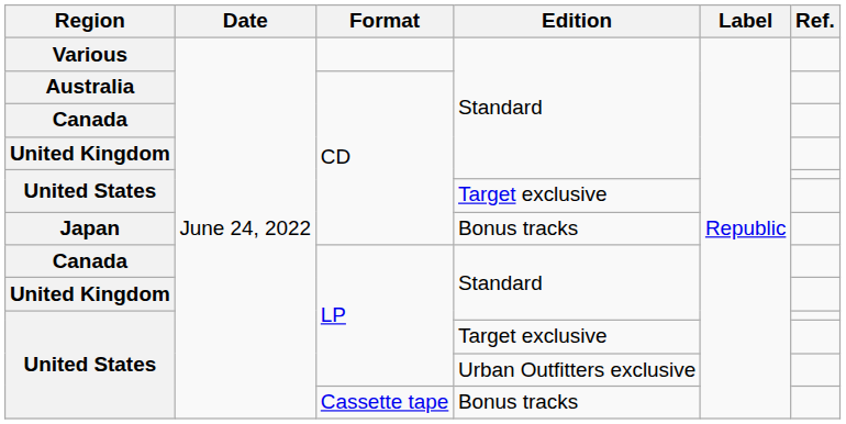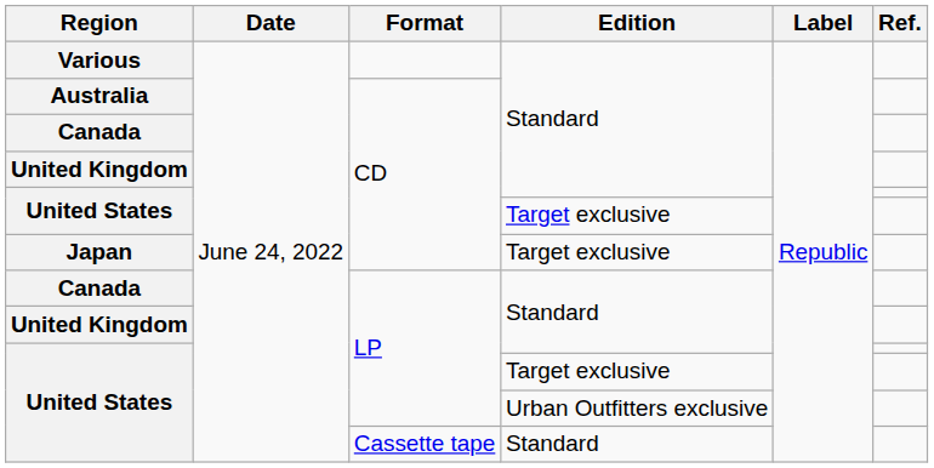Japan | Edition: Bonus tracks -> Target exclusive
United States / Cassette tape | Edition: Bonus tracks -> Standard
